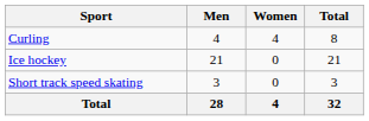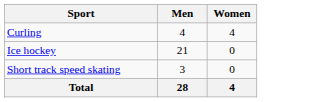- column: Total | 8 | 21 | 3 | 32
